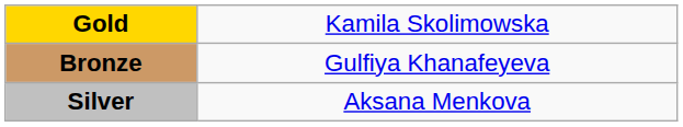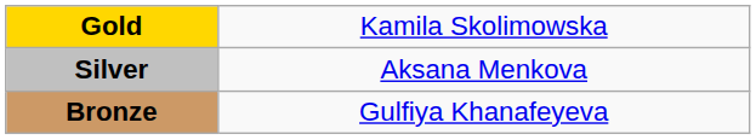rows swapped: Silver <-> Bronze
